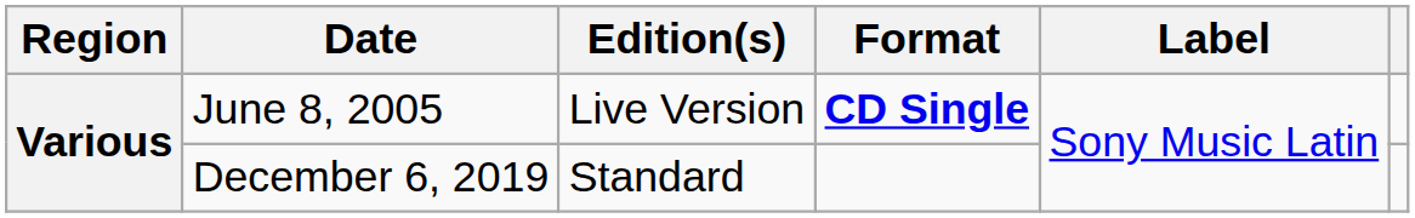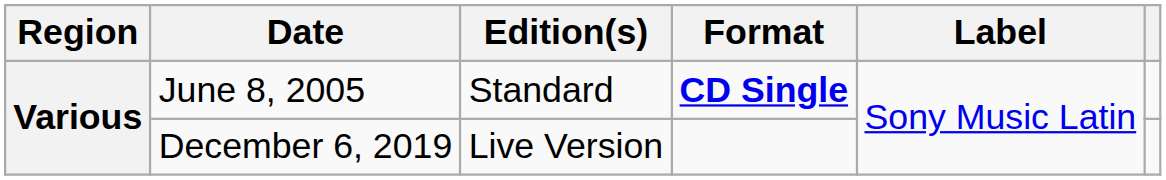June 8, 2005 | Edition(s): Live Version -> Standard
December 6, 2019 | Edition(s): Standard -> Live Version
